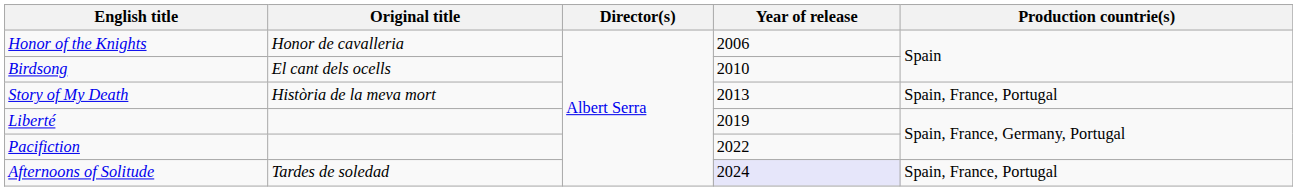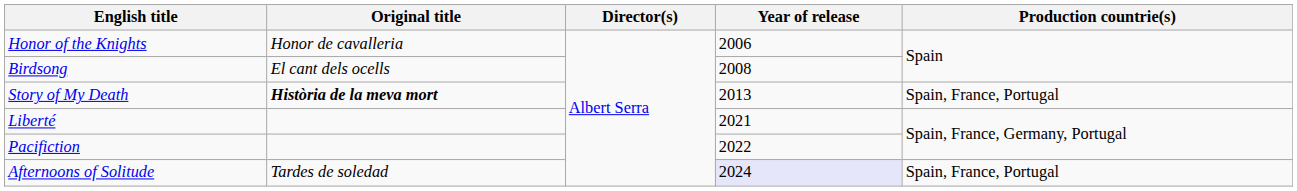Birdsong | Year of release: 2010 -> 2008
Story of My Death | Original title: normal -> bold
Liberté | Year of release: 2019 -> 2021
